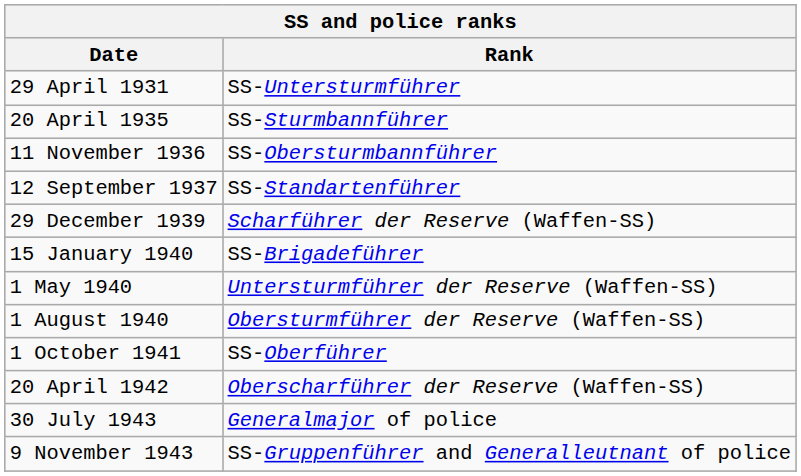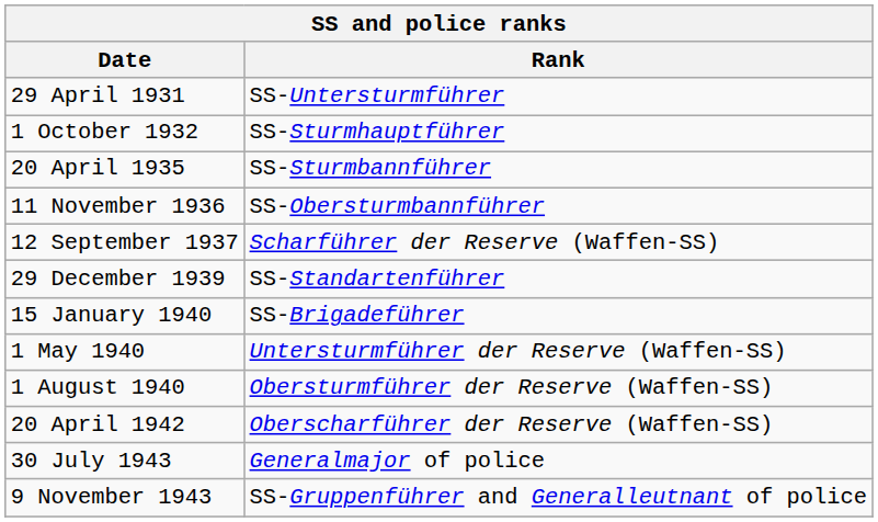+ row: 1 October 1932 | SS-Sturmhauptführer
12 September 1937 | Rank: SS-Standartenführer -> Scharführer der Reserve (Waffen-SS)
29 December 1939 | Rank: Scharführer der Reserve (Waffen-SS) -> SS-Standartenführer
- row: 1 October 1941 | SS-Oberführer
